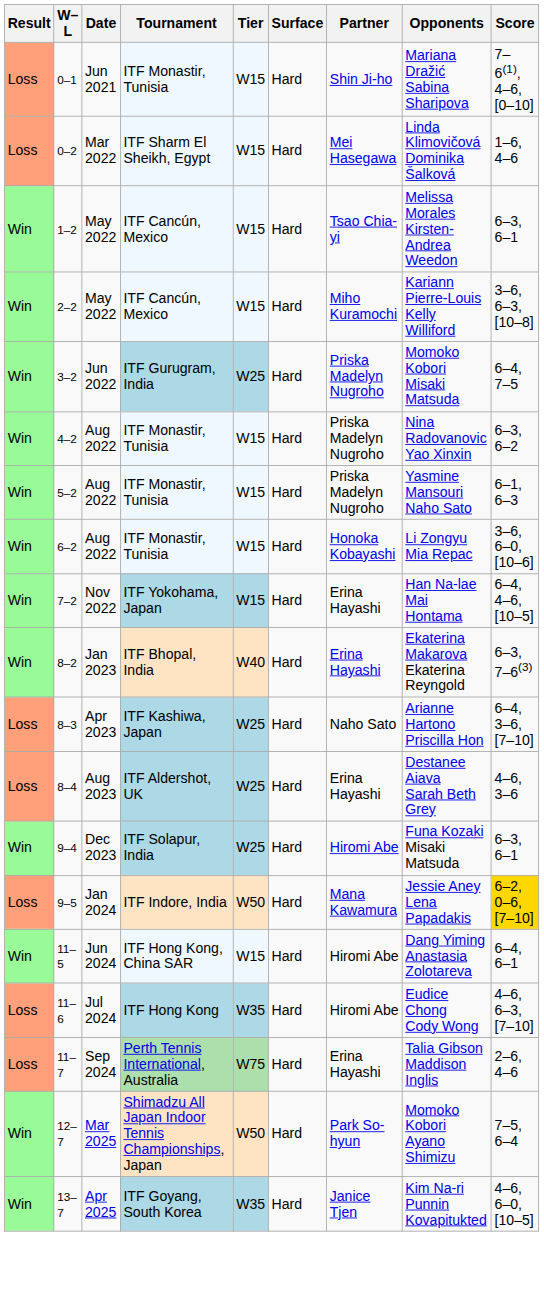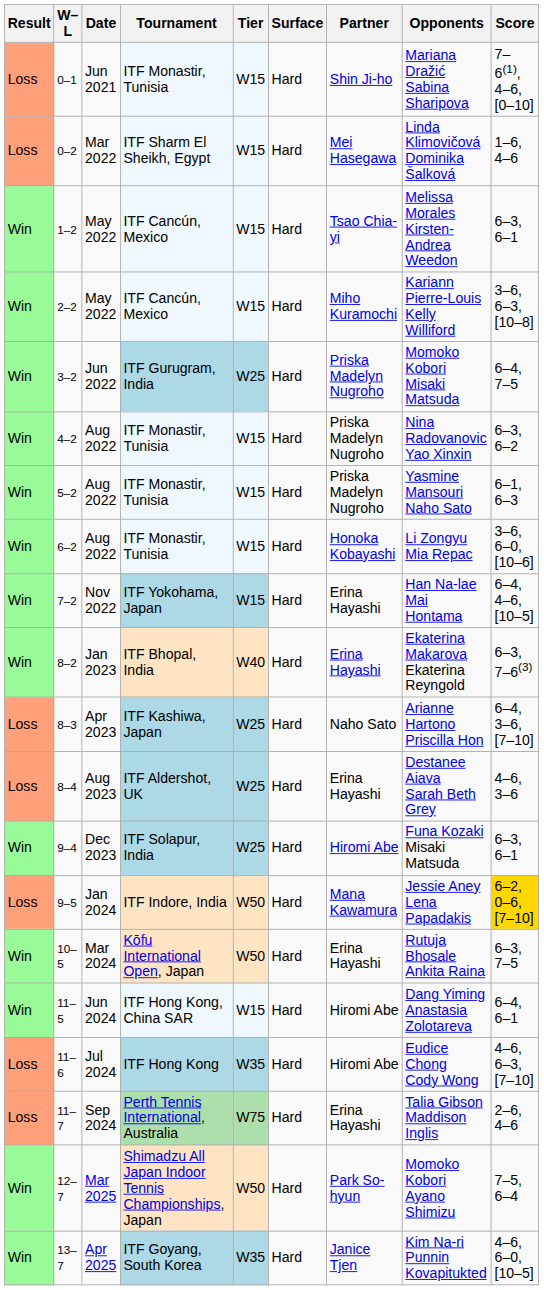+ row: Win | 10–5 | Mar 2024 | Kōfu International Open, Japan | W50 | Hard | Erina Hayashi | Rutuja Bhosale Ankita Raina | 6–3, 7–5
